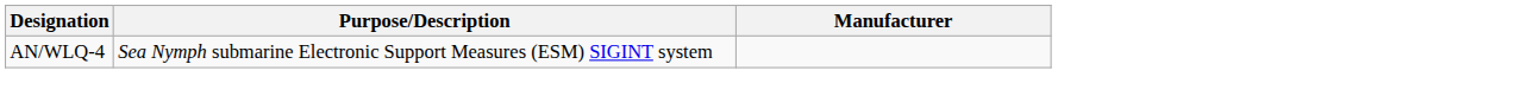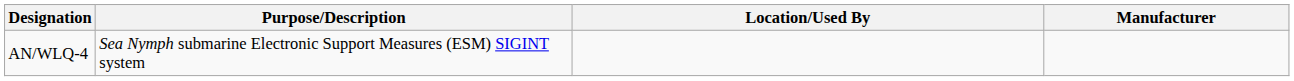+ column: Location/Used By
